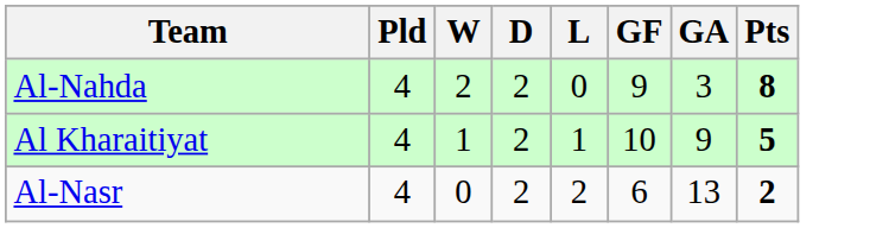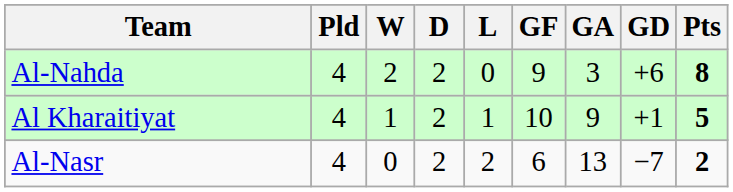+ column: GD | +6 | +1 | −7
